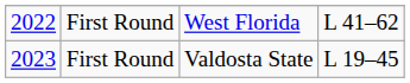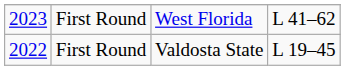West Florida | column 1: 2022 -> 2023
Valdosta State | column 1: 2023 -> 2022
